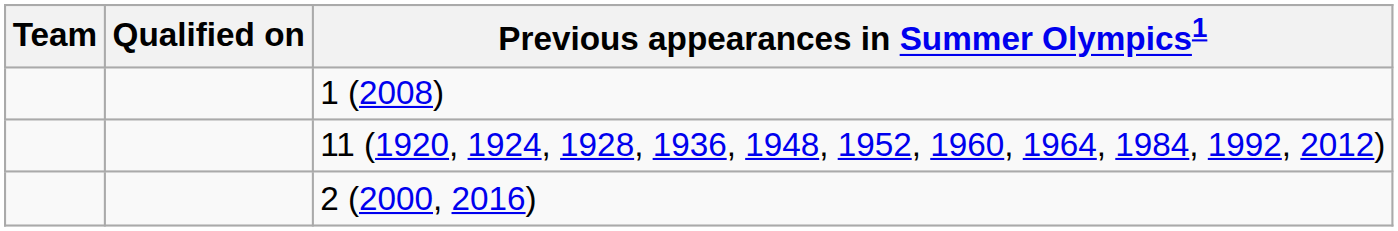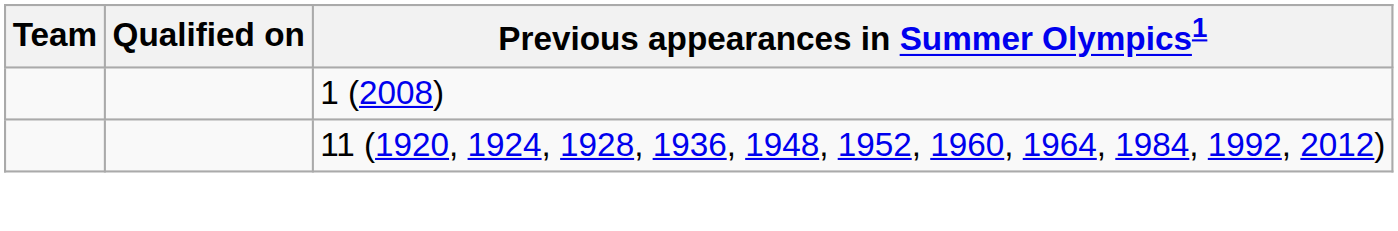- row: 2 (2000, 2016)
